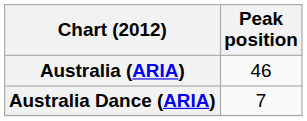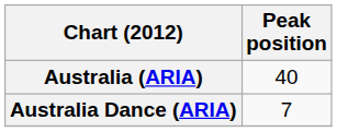Australia (ARIA) | Peak position: 46 -> 40
